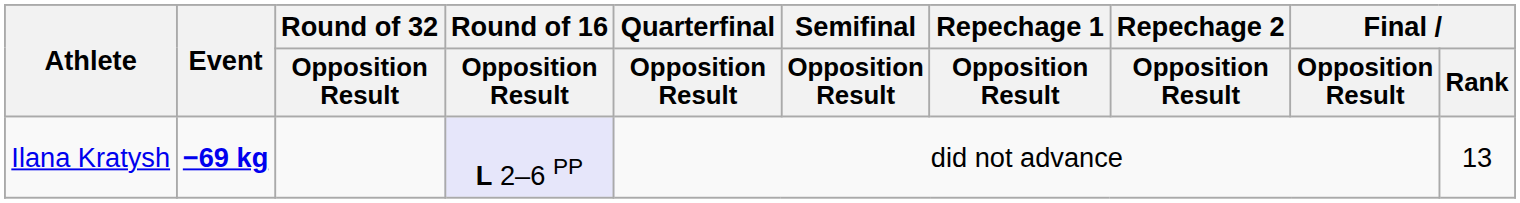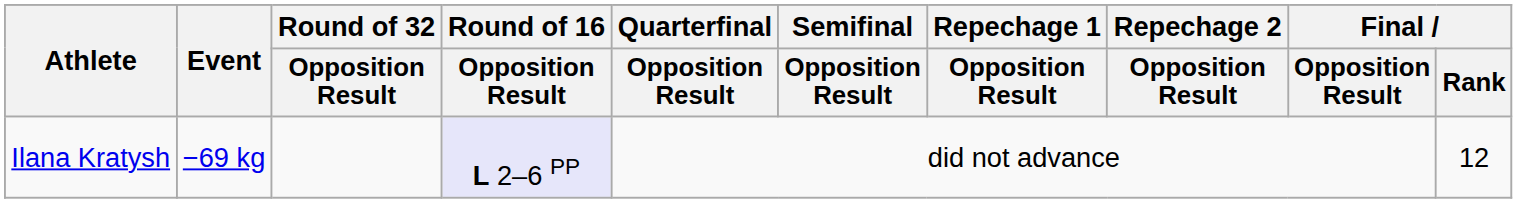Ilana Kratysh | Event: bold -> normal
Ilana Kratysh | Final / Rank: 13 -> 12
